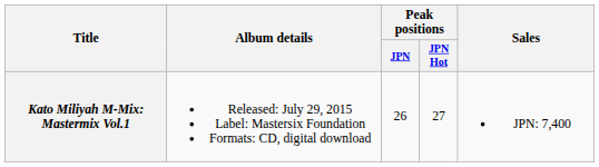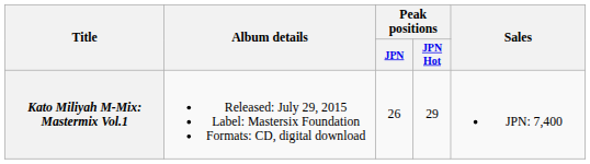Kato Miliyah M-Mix: Mastermix Vol.1 | Peak positions / JPN Hot: 27 -> 29
